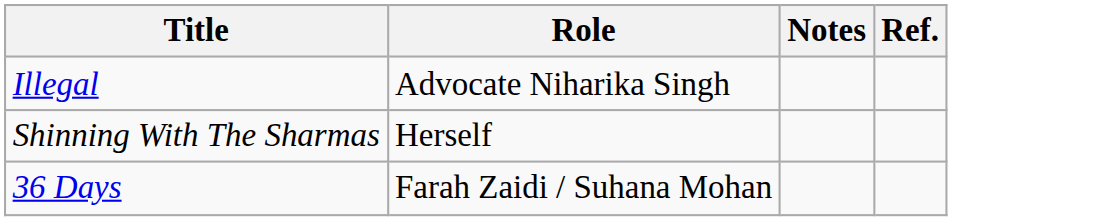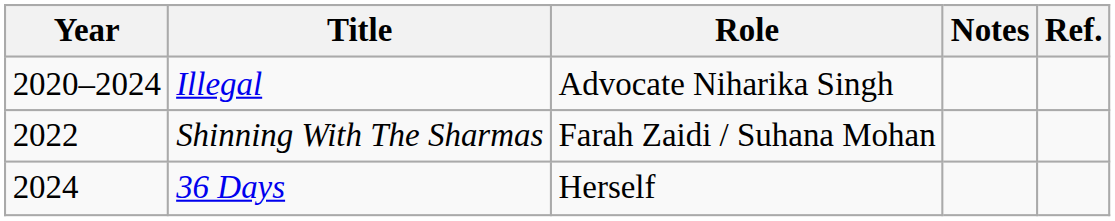+ column: Year | 2020–2024 | 2022 | 2024
Shinning With The Sharmas | Role: Herself -> Farah Zaidi / Suhana Mohan
36 Days | Role: Farah Zaidi / Suhana Mohan -> Herself
